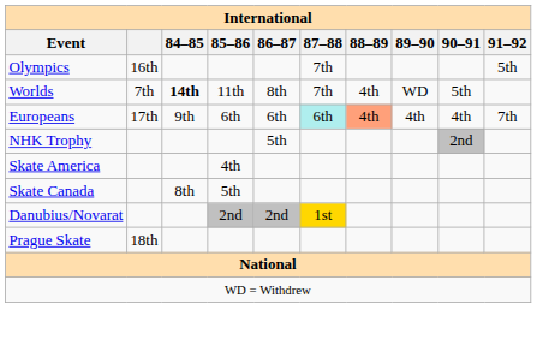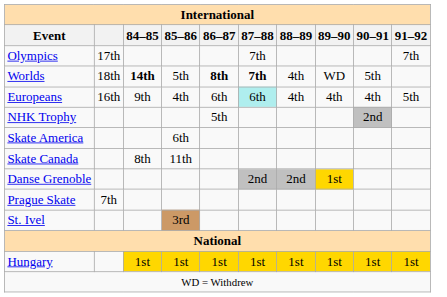Olympics | column 2: 16th -> 17th
Olympics | 91–92: 5th -> 7th
Worlds | column 2: 7th -> 18th
Worlds | 85–86: 11th -> 5th
Worlds | 86–87: normal -> bold
Worlds | 87–88: normal -> bold
Europeans | column 2: 17th -> 16th
Europeans | 85–86: 6th -> 4th
Europeans | 88–89: lightsalmon background -> no background
Europeans | 91–92: 7th -> 5th
Skate America | 85–86: 4th -> 6th
Skate Canada | 85–86: 5th -> 11th
+ row: Danse Grenoble | 2nd | 2nd | 1st
- row: Danubius/Novarat | 2nd | 2nd | 1st
Prague Skate | column 2: 18th -> 7th
+ row: St. Ivel | 3rd
+ row: Hungary | 1st | 1st | 1st | 1st | 1st | 1st | 1st | 1st
